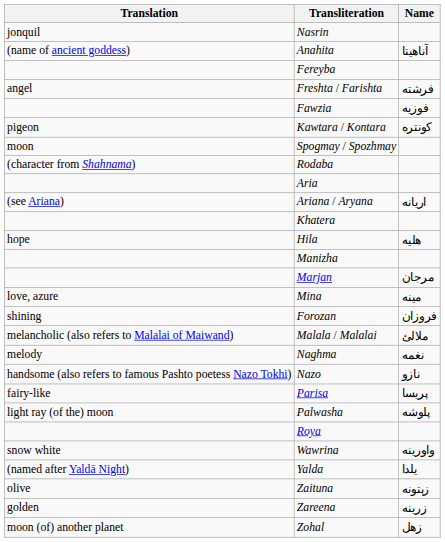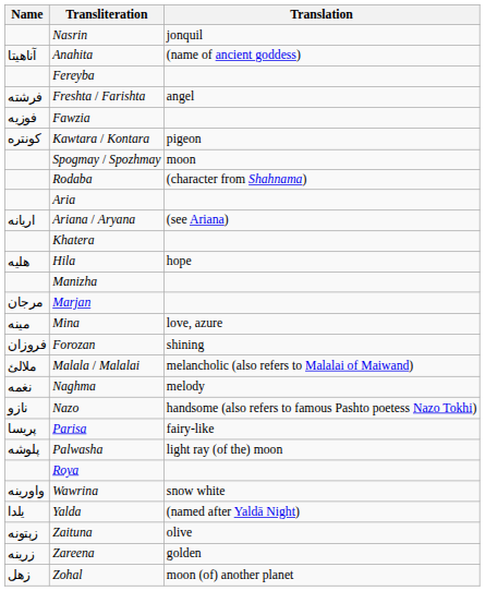columns swapped: Name <-> Translation
